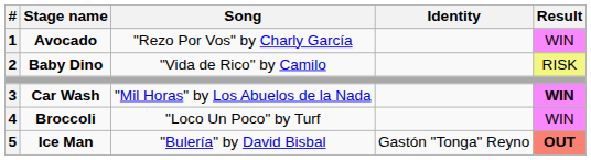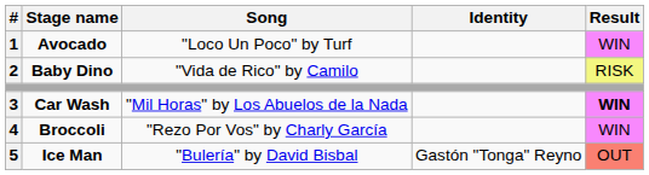Avocado | Song: "Rezo Por Vos" by Charly García -> "Loco Un Poco" by Turf
Broccoli | Song: "Loco Un Poco" by Turf -> "Rezo Por Vos" by Charly García
Ice Man | Result: bold -> normal
